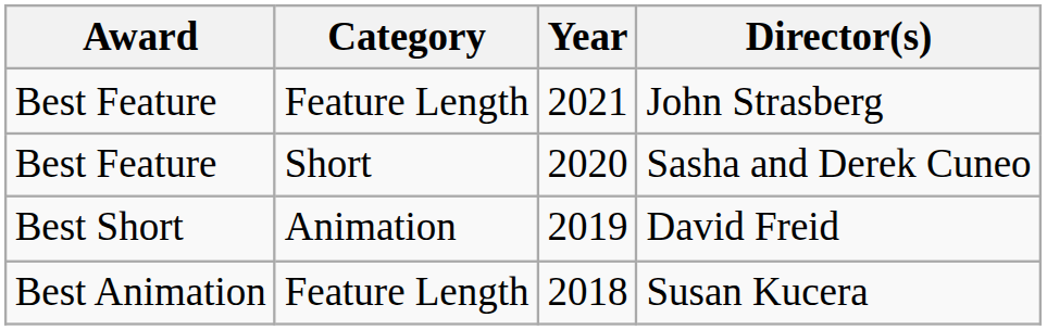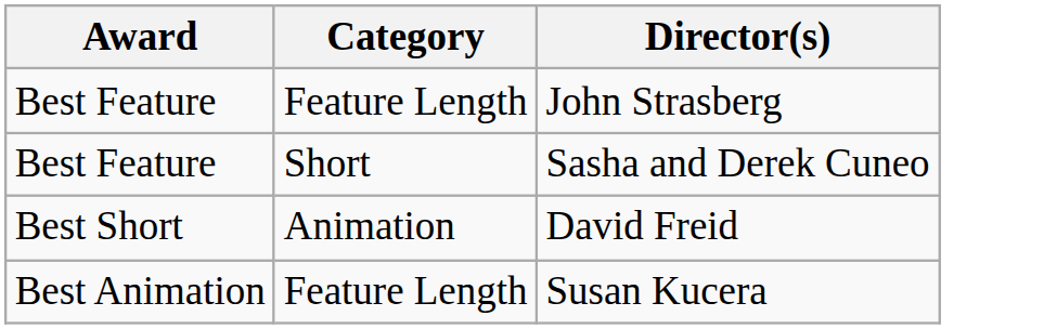- column: Year | 2021 | 2020 | 2019 | 2018
